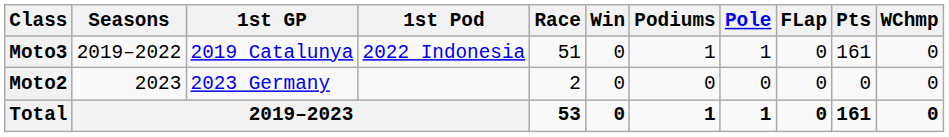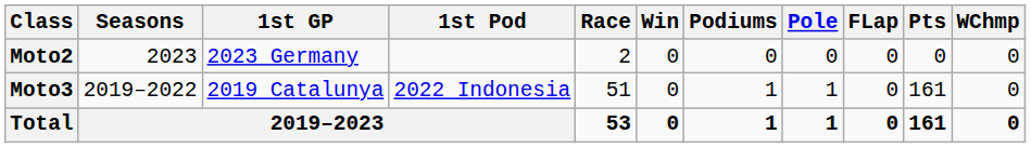rows swapped: Moto2 <-> Moto3
